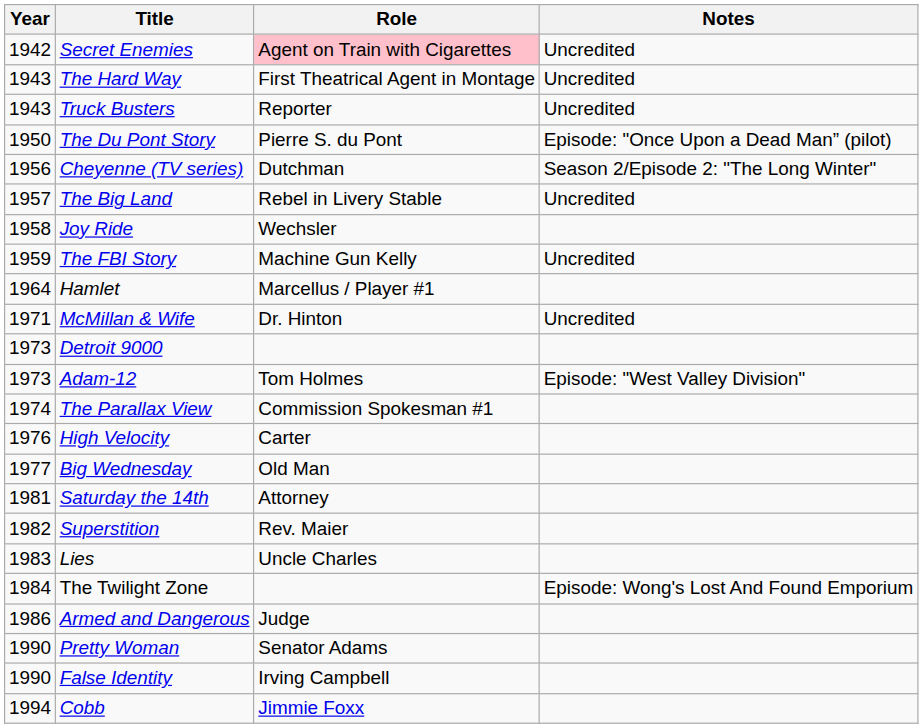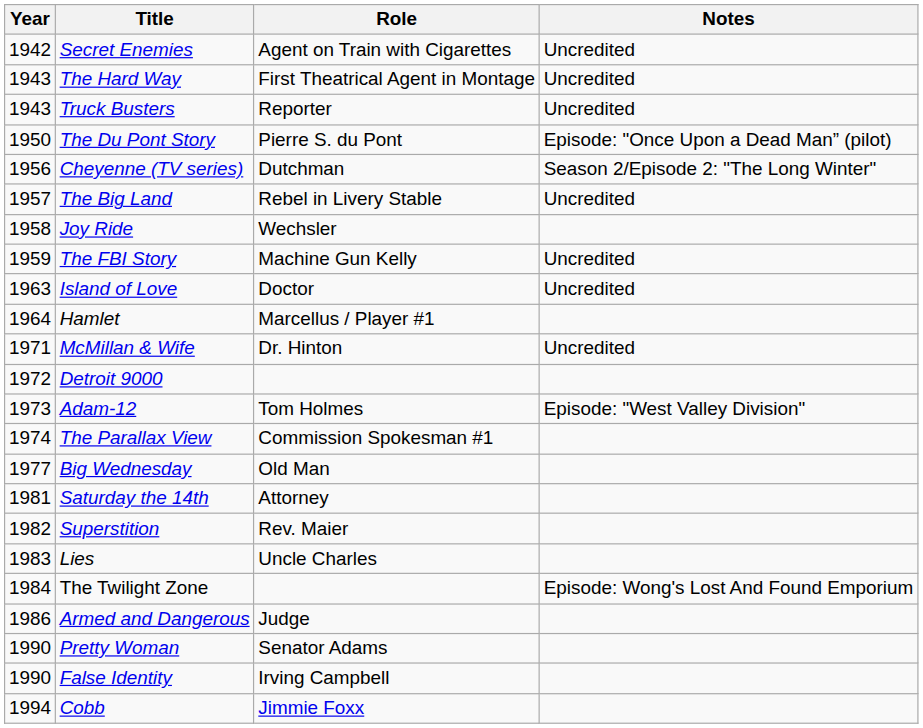Secret Enemies | Role: pink background -> no background
+ row: 1963 | Island of Love | Doctor | Uncredited
Detroit 9000 | Year: 1973 -> 1972
- row: 1976 | High Velocity | Carter
